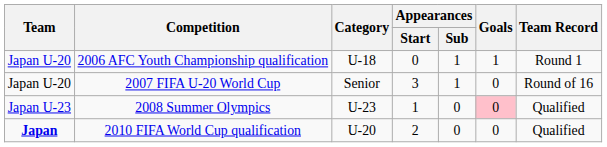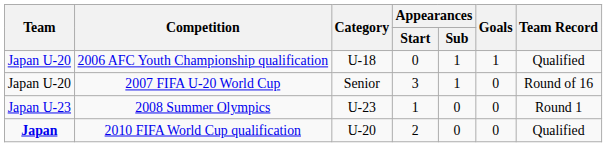2006 AFC Youth Championship qualification | Team Record: Round 1 -> Qualified
2008 Summer Olympics | Goals: pink background -> no background
2008 Summer Olympics | Team Record: Qualified -> Round 1
